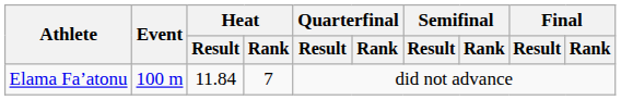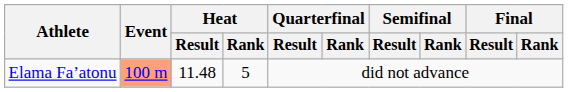Elama Fa’atonu | Event: no background -> lightsalmon background
Elama Fa’atonu | Heat / Result: 11.84 -> 11.48
Elama Fa’atonu | Heat / Rank: 7 -> 5
